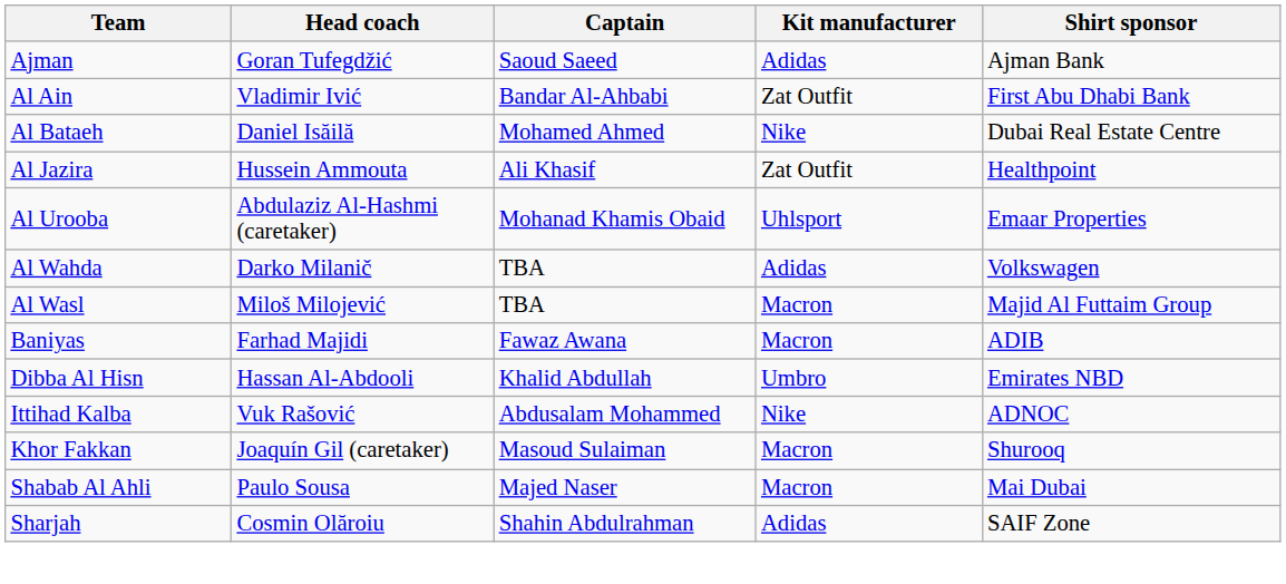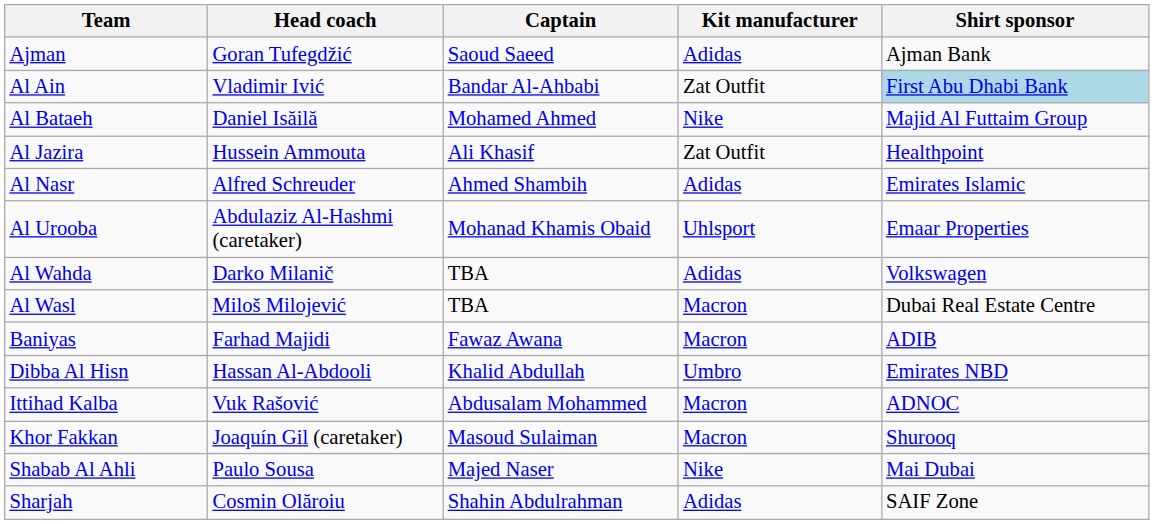Al Ain | Shirt sponsor: no background -> lightblue background
Al Bataeh | Shirt sponsor: Dubai Real Estate Centre -> Majid Al Futtaim Group
+ row: Al Nasr | Alfred Schreuder | Ahmed Shambih | Adidas | Emirates Islamic
Al Wasl | Shirt sponsor: Majid Al Futtaim Group -> Dubai Real Estate Centre
Ittihad Kalba | Kit manufacturer: Nike -> Macron
Shabab Al Ahli | Kit manufacturer: Macron -> Nike
